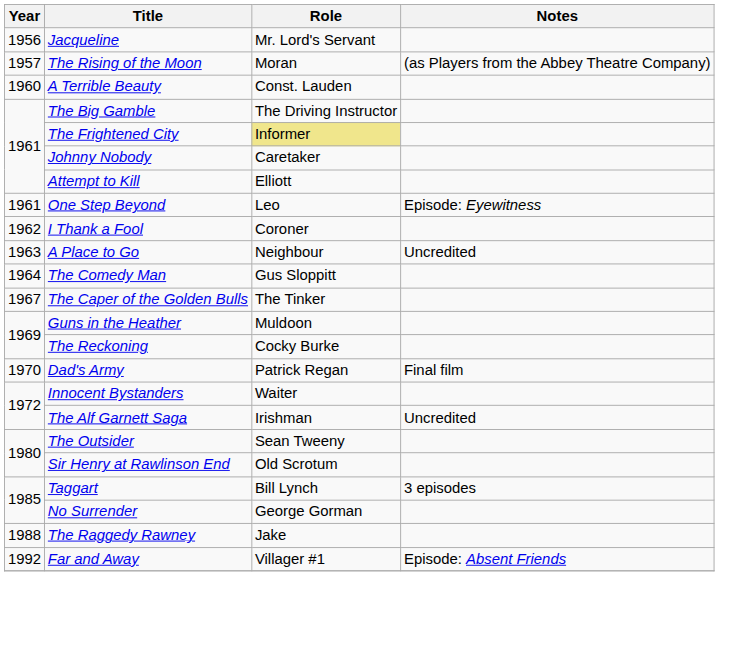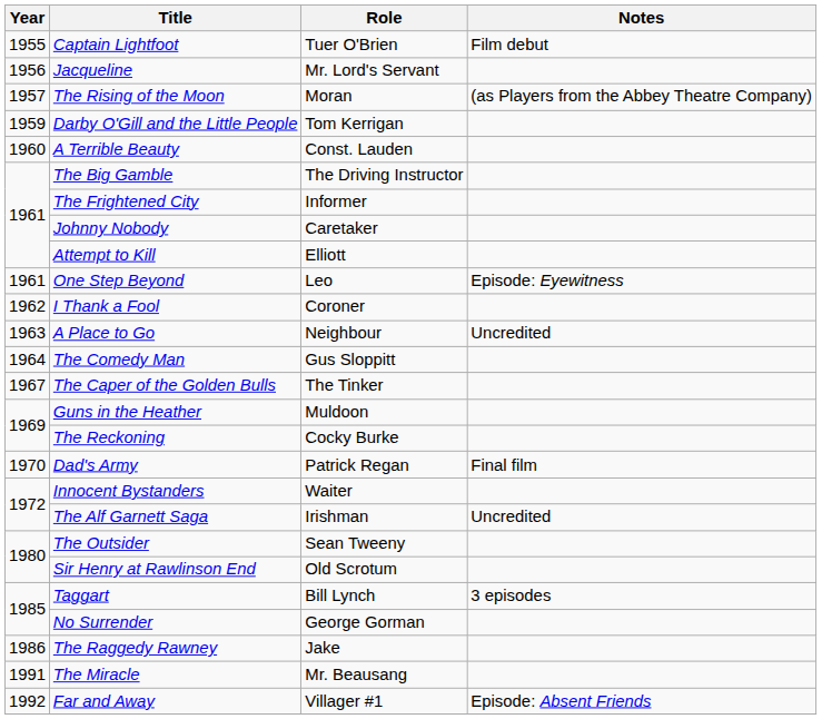+ row: 1955 | Captain Lightfoot | Tuer O'Brien | Film debut
+ row: 1959 | Darby O'Gill and the Little People | Tom Kerrigan
The Frightened City | Role: khaki background -> no background
The Raggedy Rawney | Year: 1988 -> 1986
+ row: 1991 | The Miracle | Mr. Beausang
